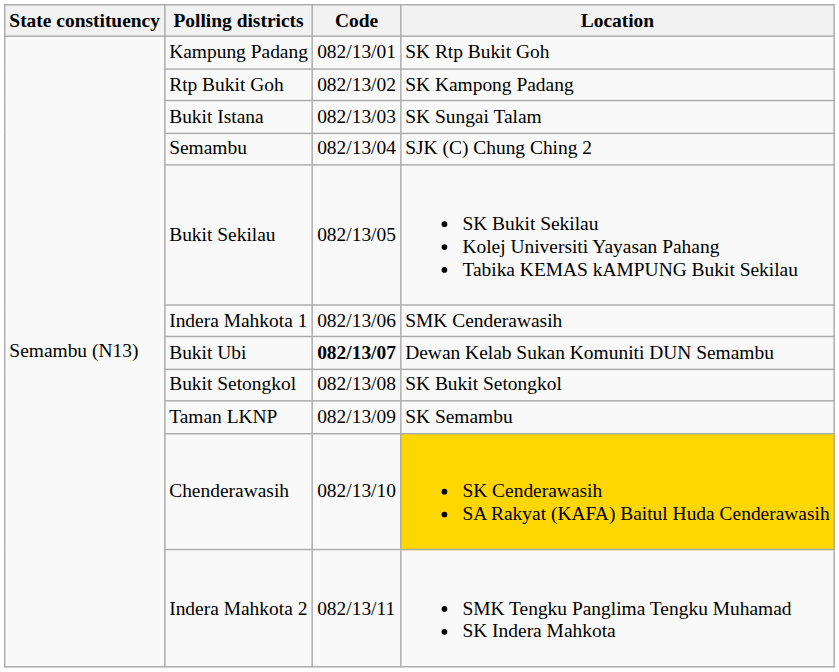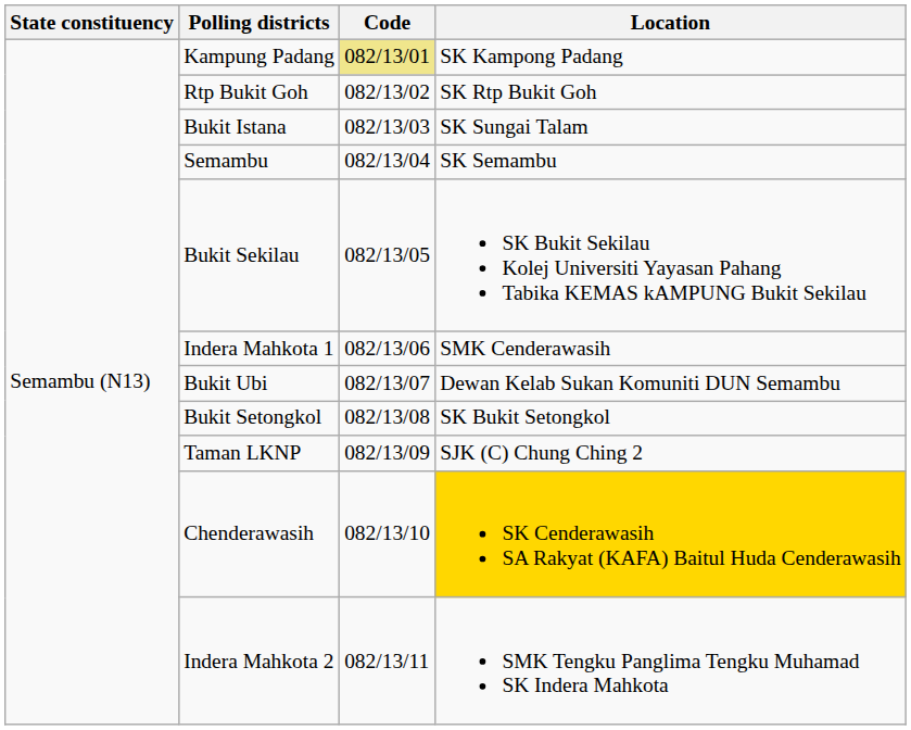Kampung Padang | Code: no background -> khaki background
Kampung Padang | Location: SK Rtp Bukit Goh -> SK Kampong Padang
Rtp Bukit Goh | Location: SK Kampong Padang -> SK Rtp Bukit Goh
Semambu | Location: SJK (C) Chung Ching 2 -> SK Semambu
Bukit Ubi | Code: bold -> normal
Taman LKNP | Location: SK Semambu -> SJK (C) Chung Ching 2
